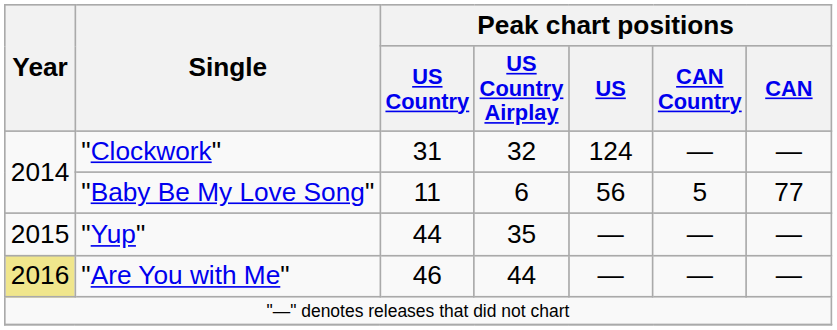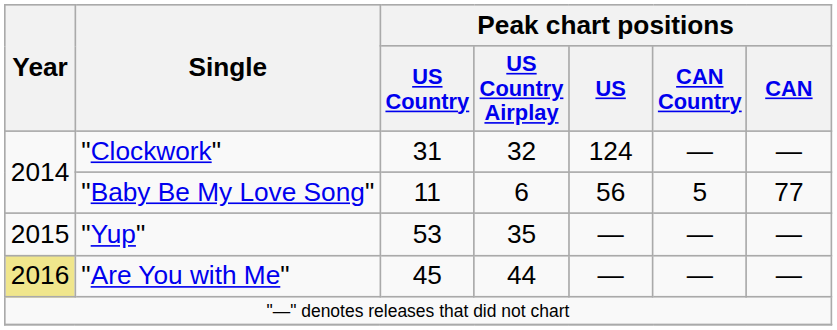"Yup" | Peak chart positions / US Country: 44 -> 53
"Are You with Me" | Peak chart positions / US Country: 46 -> 45
